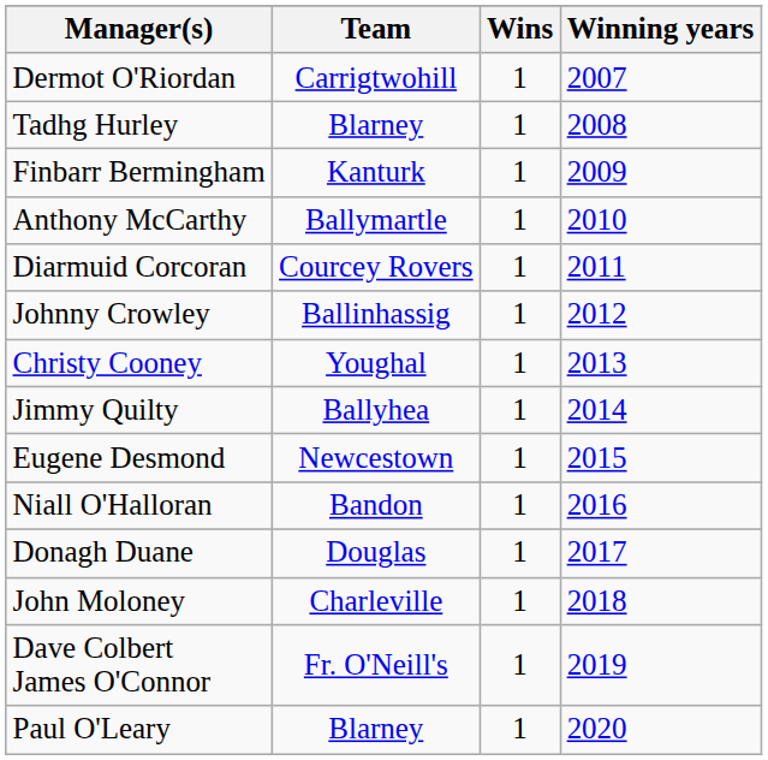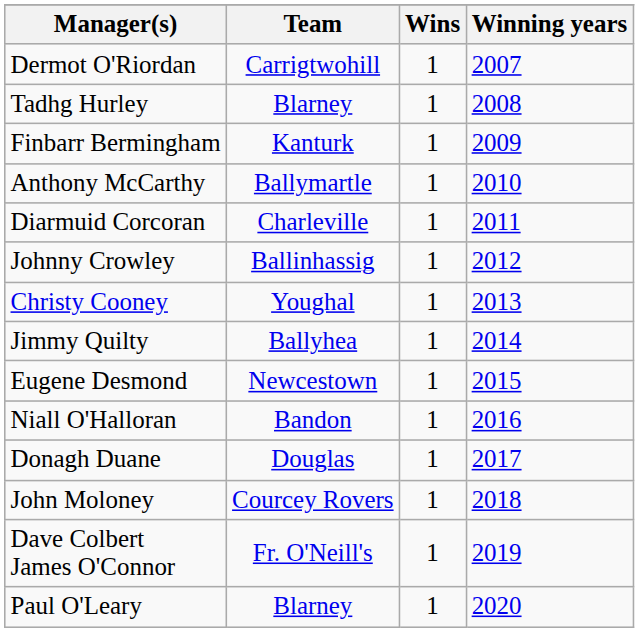Diarmuid Corcoran | Team: Courcey Rovers -> Charleville
John Moloney | Team: Charleville -> Courcey Rovers
